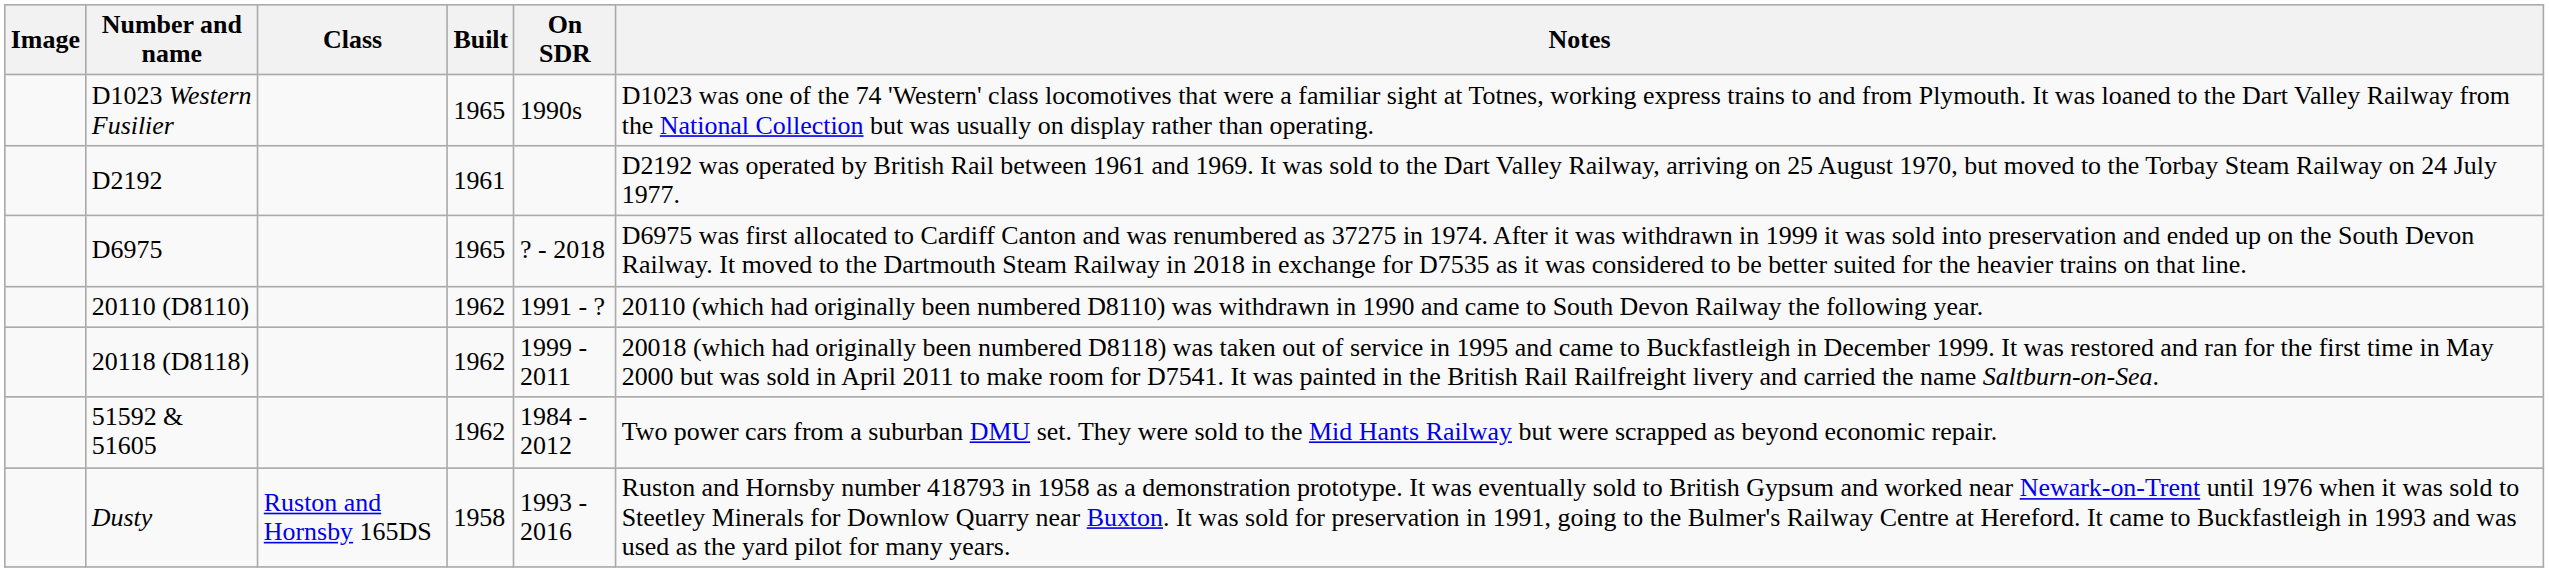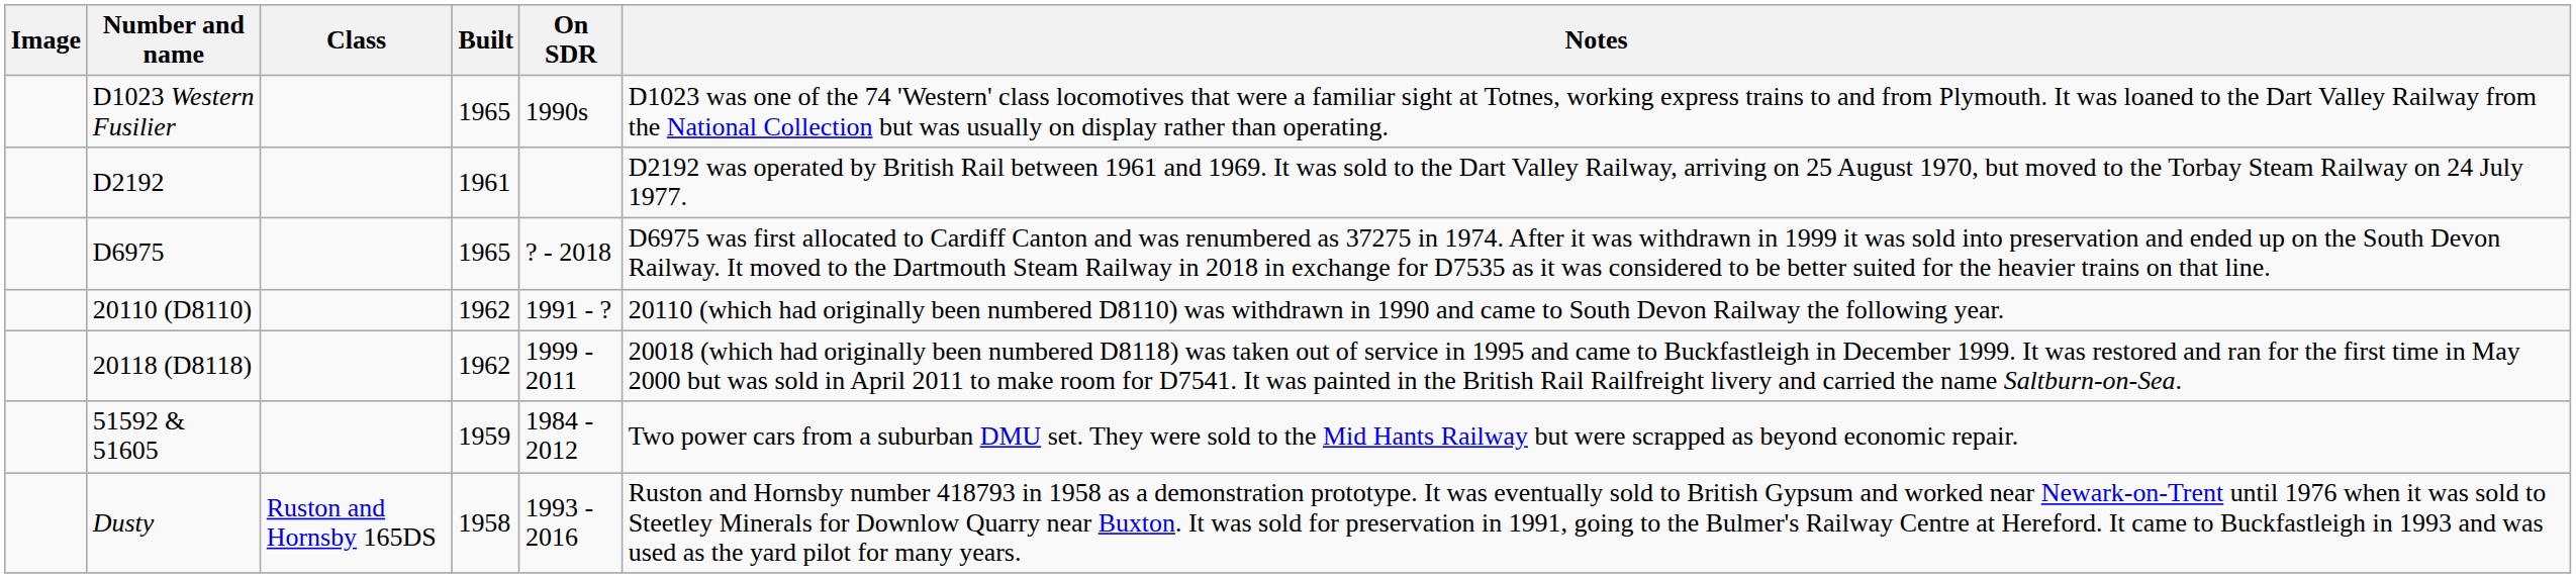51592 & 51605 | Built: 1962 -> 1959
